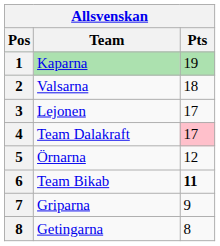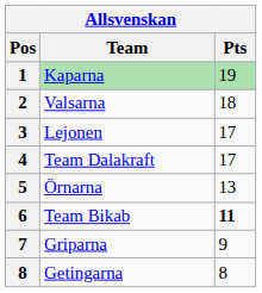Team Dalakraft | Pts: pink background -> no background
Örnarna | Pts: 12 -> 13
